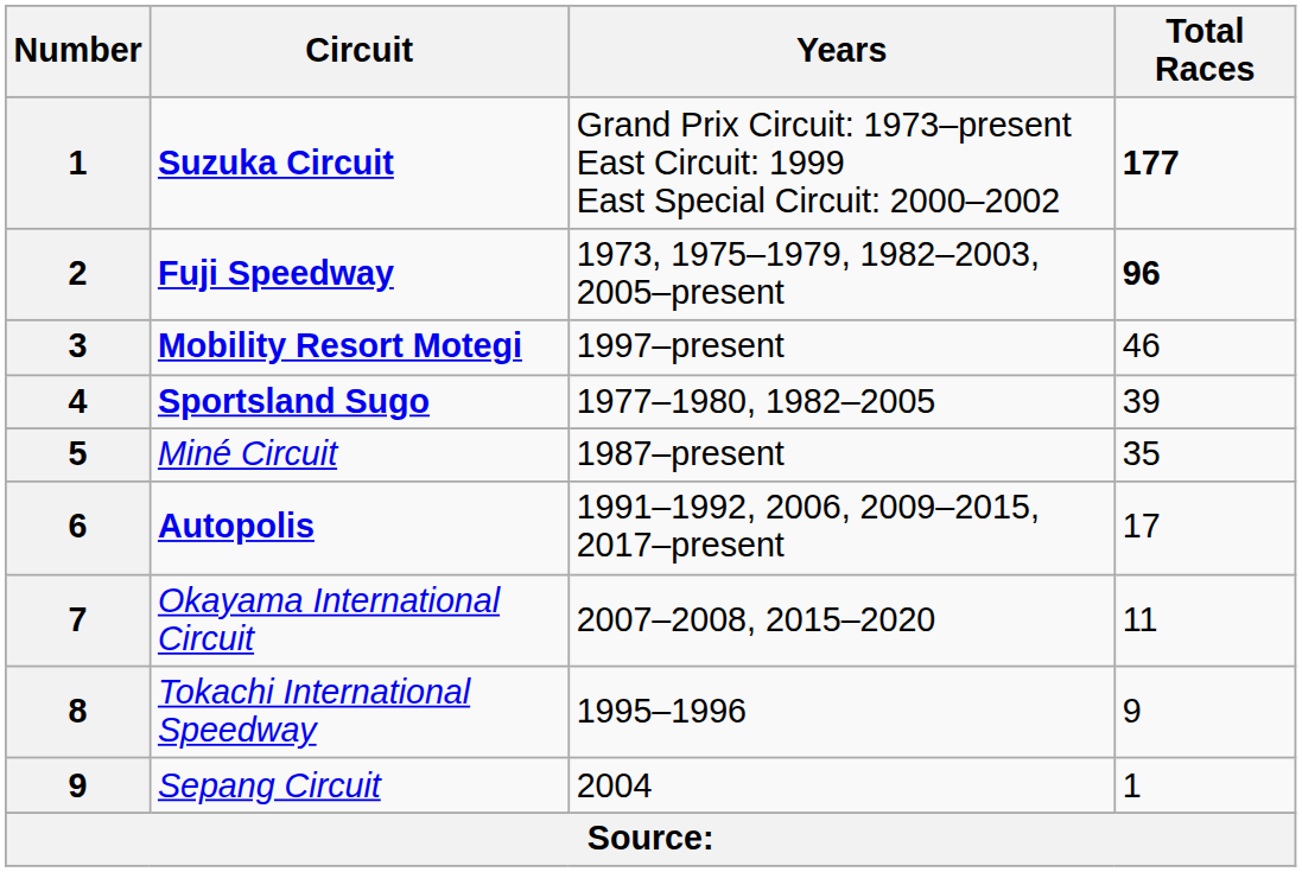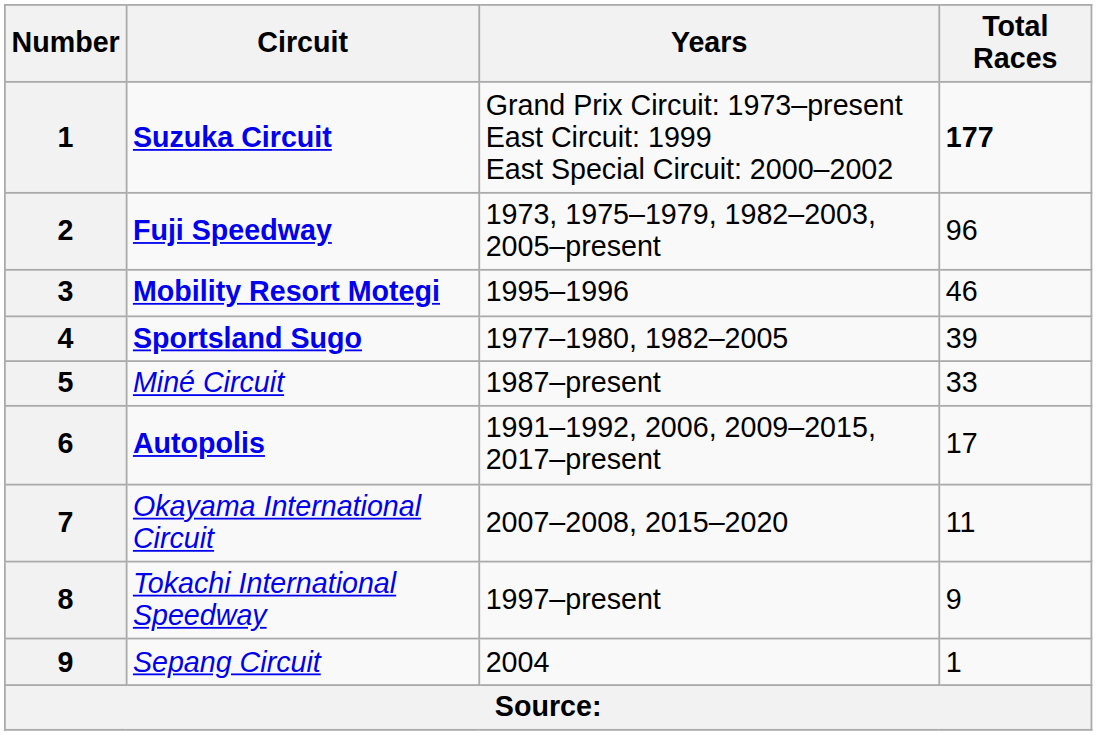Fuji Speedway | Total Races: bold -> normal
Mobility Resort Motegi | Years: 1997–present -> 1995–1996
Miné Circuit | Total Races: 35 -> 33
Tokachi International Speedway | Years: 1995–1996 -> 1997–present
